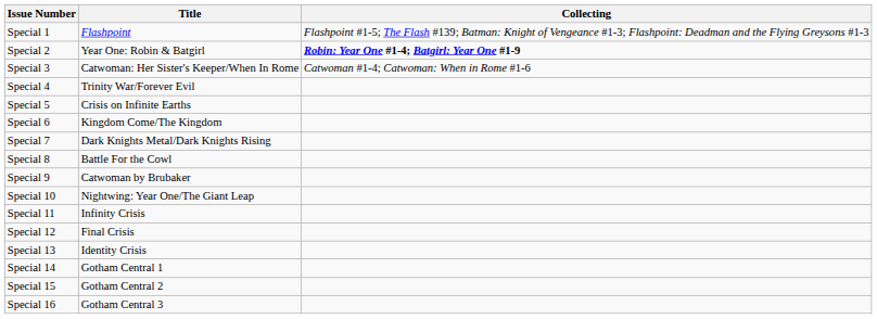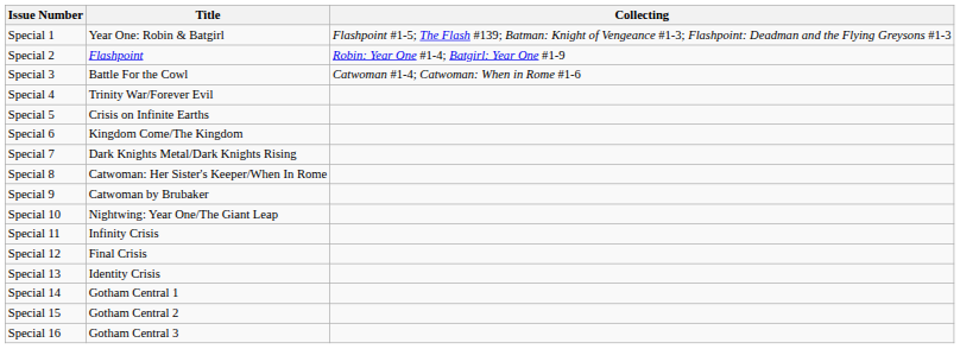Special 1 | Title: Flashpoint -> Year One: Robin & Batgirl
Special 2 | Title: Year One: Robin & Batgirl -> Flashpoint
Special 2 | Collecting: bold -> normal
Special 3 | Title: Catwoman: Her Sister's Keeper/When In Rome -> Battle For the Cowl
Special 8 | Title: Battle For the Cowl -> Catwoman: Her Sister's Keeper/When In Rome
